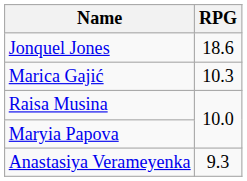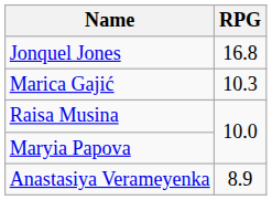Jonquel Jones | RPG: 18.6 -> 16.8
Anastasiya Verameyenka | RPG: 9.3 -> 8.9
